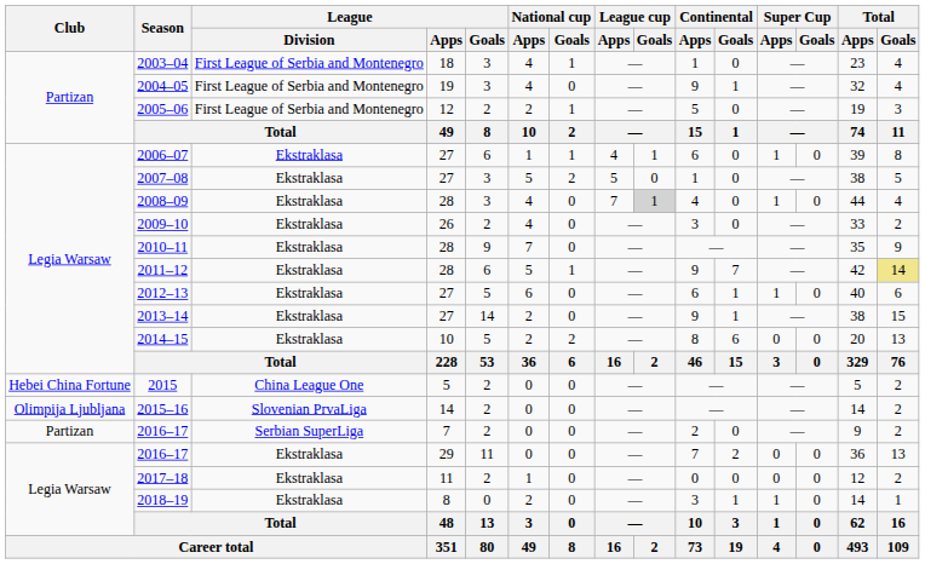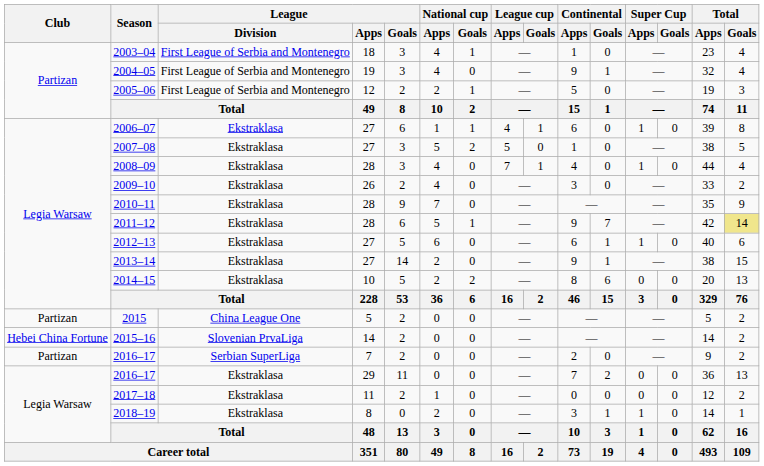2008–09 | League cup / Goals: lightgrey background -> no background
2015 | Club: Hebei China Fortune -> Partizan
2015–16 | Club: Olimpija Ljubljana -> Hebei China Fortune
